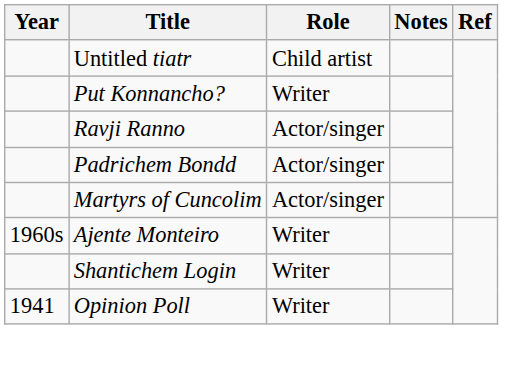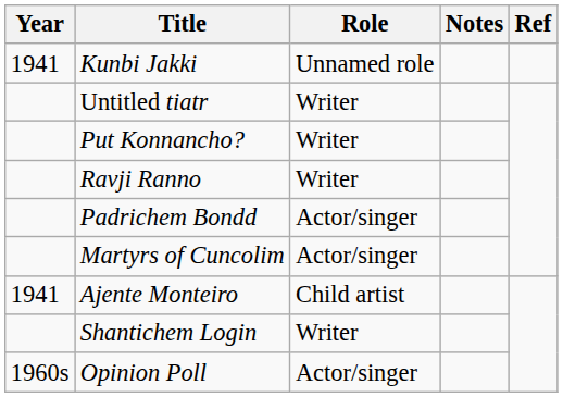+ row: 1941 | Kunbi Jakki | Unnamed role
Untitled tiatr | Role: Child artist -> Writer
Ravji Ranno | Role: Actor/singer -> Writer
Ajente Monteiro | Year: 1960s -> 1941
Ajente Monteiro | Role: Writer -> Child artist
Opinion Poll | Year: 1941 -> 1960s
Opinion Poll | Role: Writer -> Actor/singer
